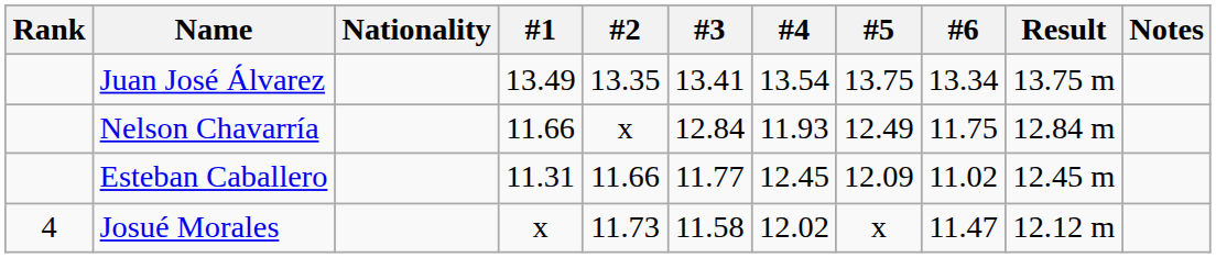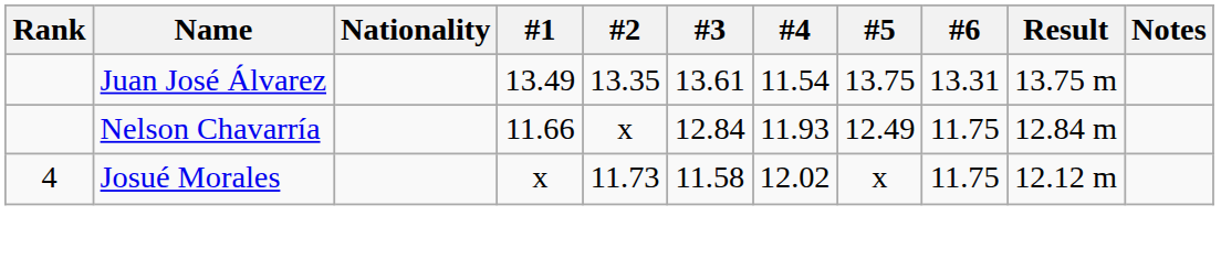Juan José Álvarez | #3: 13.41 -> 13.61
Juan José Álvarez | #4: 13.54 -> 11.54
Juan José Álvarez | #6: 13.34 -> 13.31
- row: Esteban Caballero | 11.31 | 11.66 | 11.77 | 12.45 | 12.09 | 11.02 | 12.45 m
Josué Morales | #6: 11.47 -> 11.75
